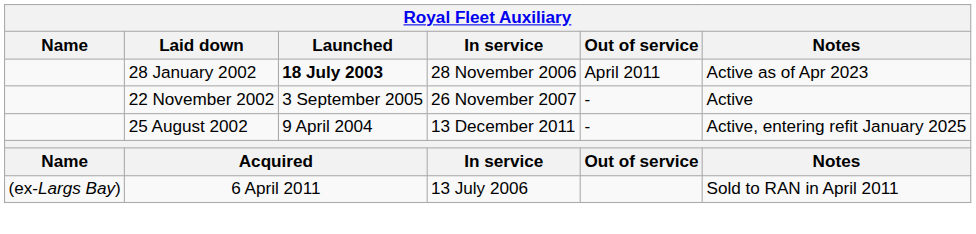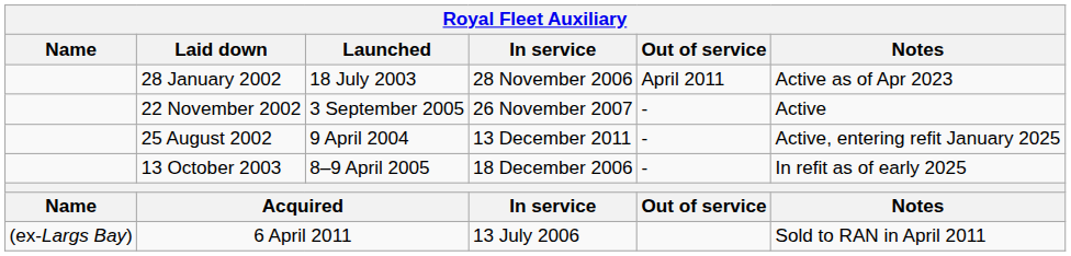28 January 2002 | Launched: bold -> normal
+ row: 13 October 2003 | 8–9 April 2005 | 18 December 2006 | - | In refit as of early 2025
